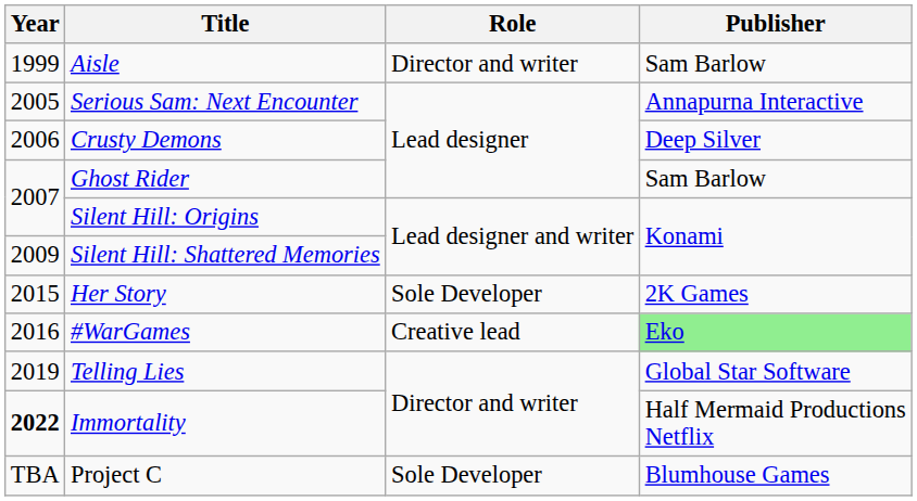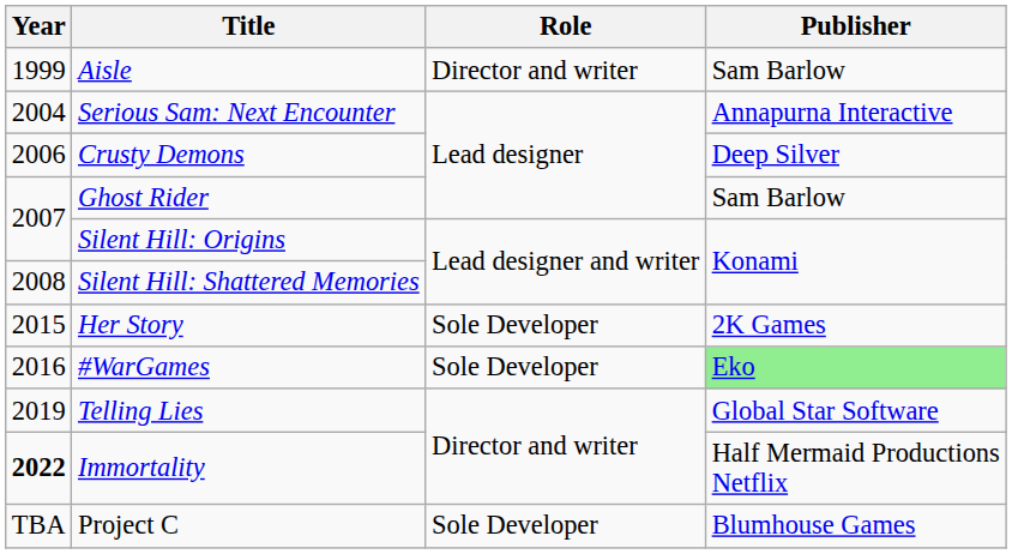Serious Sam: Next Encounter | Year: 2005 -> 2004
Silent Hill: Shattered Memories | Year: 2009 -> 2008
#WarGames | Role: Creative lead -> Sole Developer
